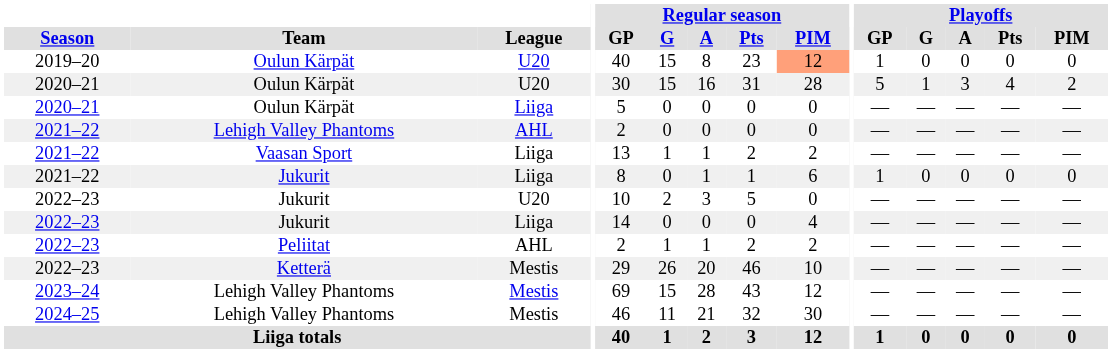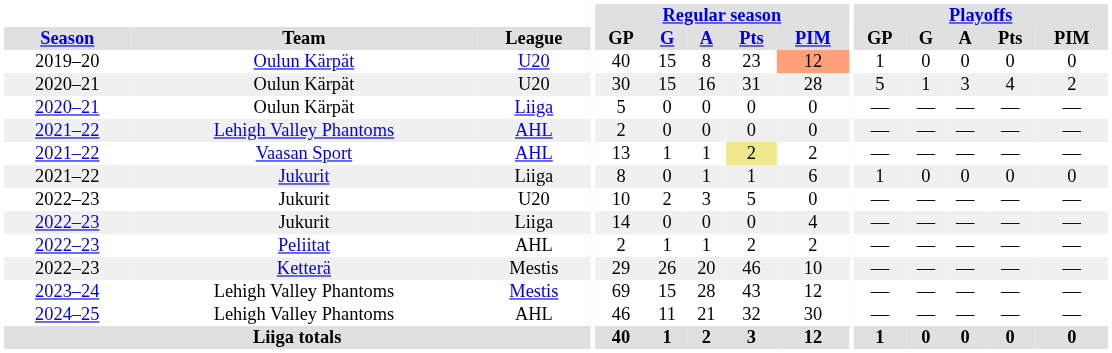2021–22 / Vaasan Sport | League: Liiga -> AHL
2021–22 / Vaasan Sport | Regular season / Pts: no background -> khaki background
2024–25 | League: Mestis -> AHL
